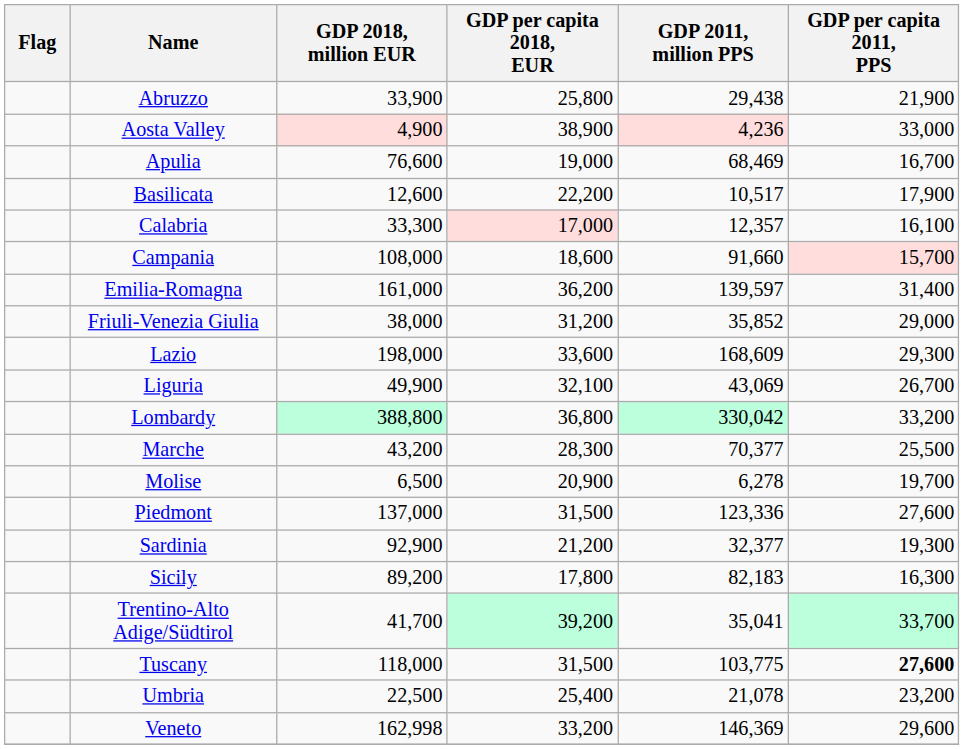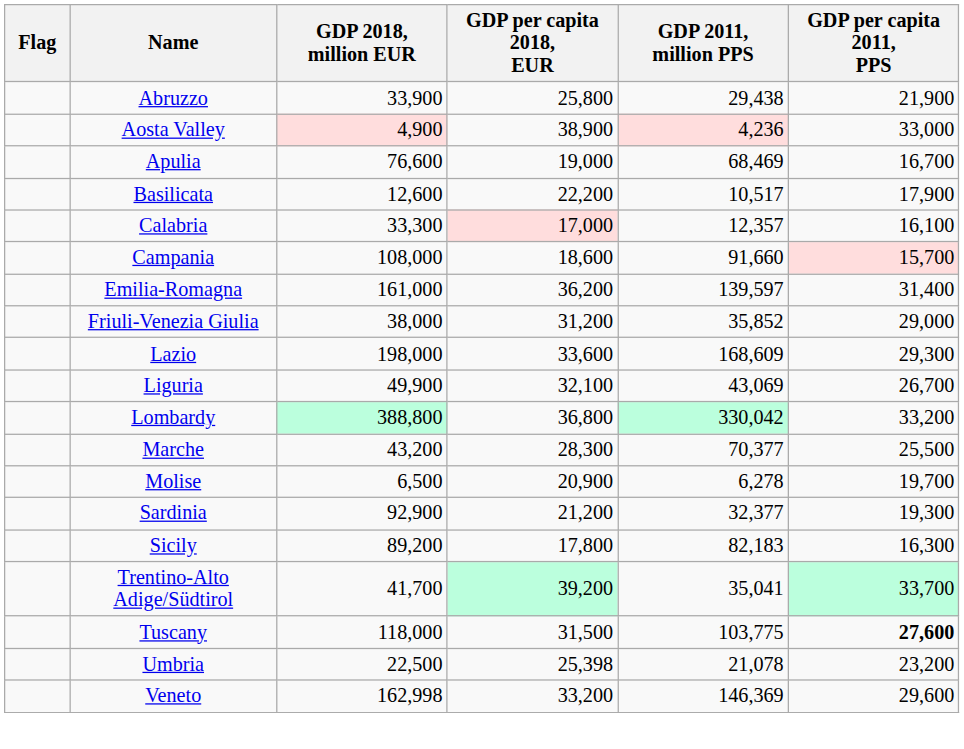- row: Piedmont | 137,000 | 31,500 | 123,336 | 27,600
Umbria | GDP per capita 2018, EUR: 25,400 -> 25,398
